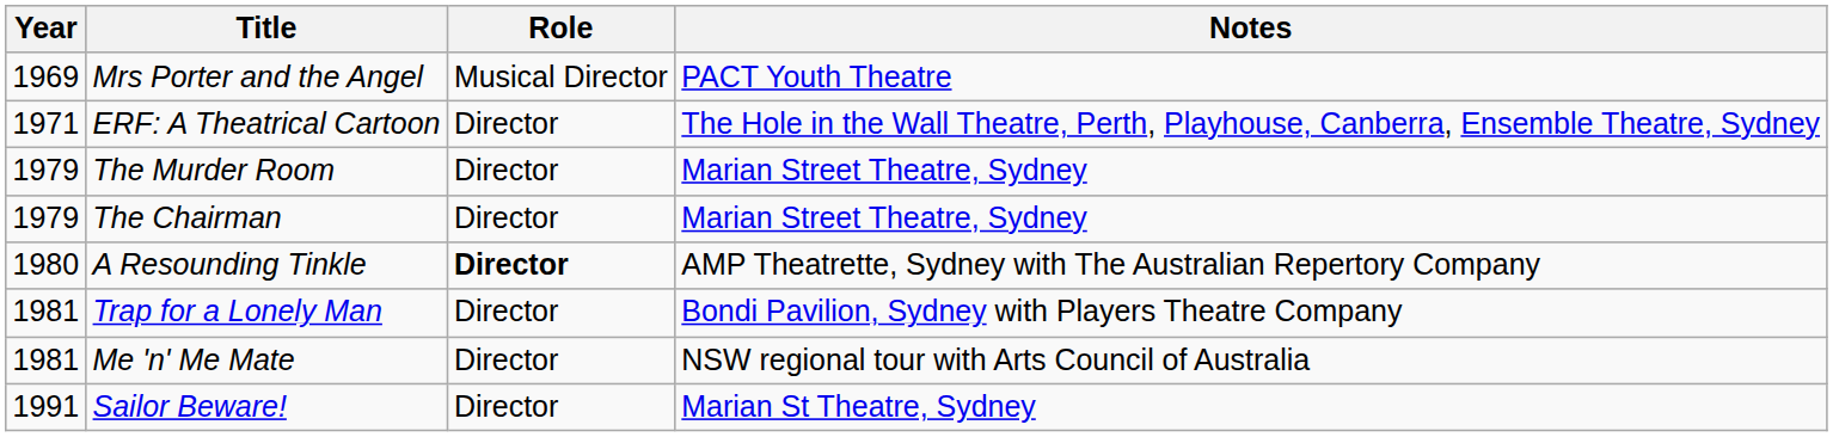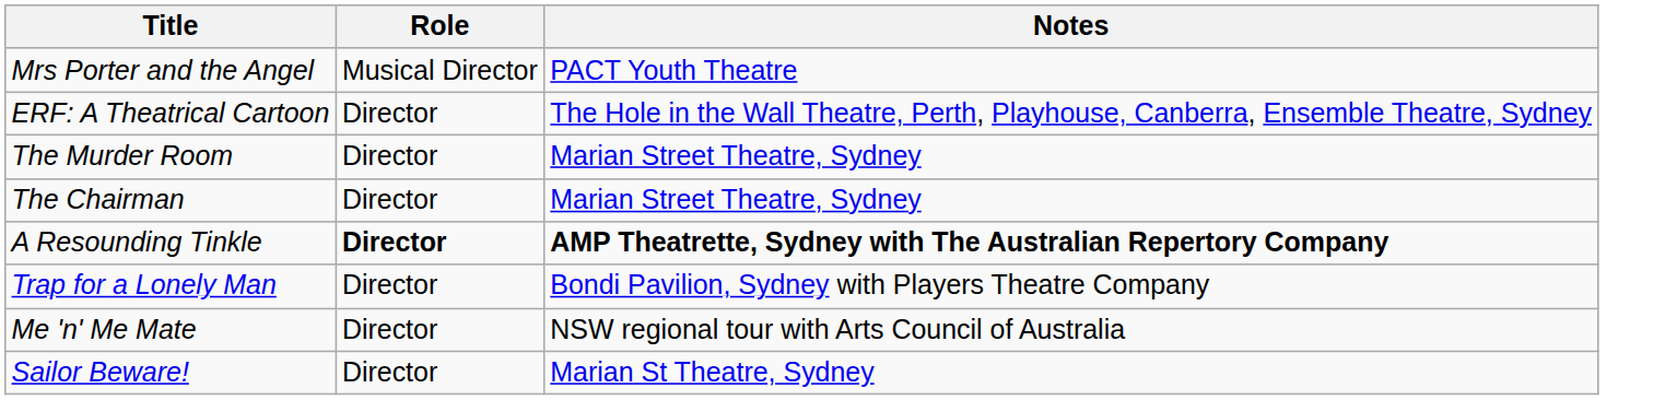- column: Year | 1969 | 1971 | 1979 | 1979 | 1980 | 1981 | 1981 | 1991
A Resounding Tinkle | Notes: normal -> bold
